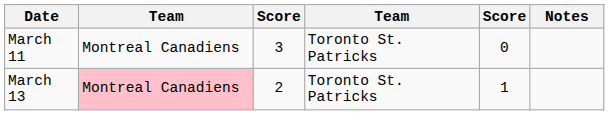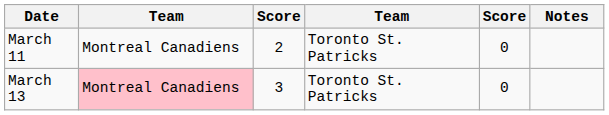March 11 | column 3: 3 -> 2
March 13 | column 3: 2 -> 3
March 13 | column 5: 1 -> 0
